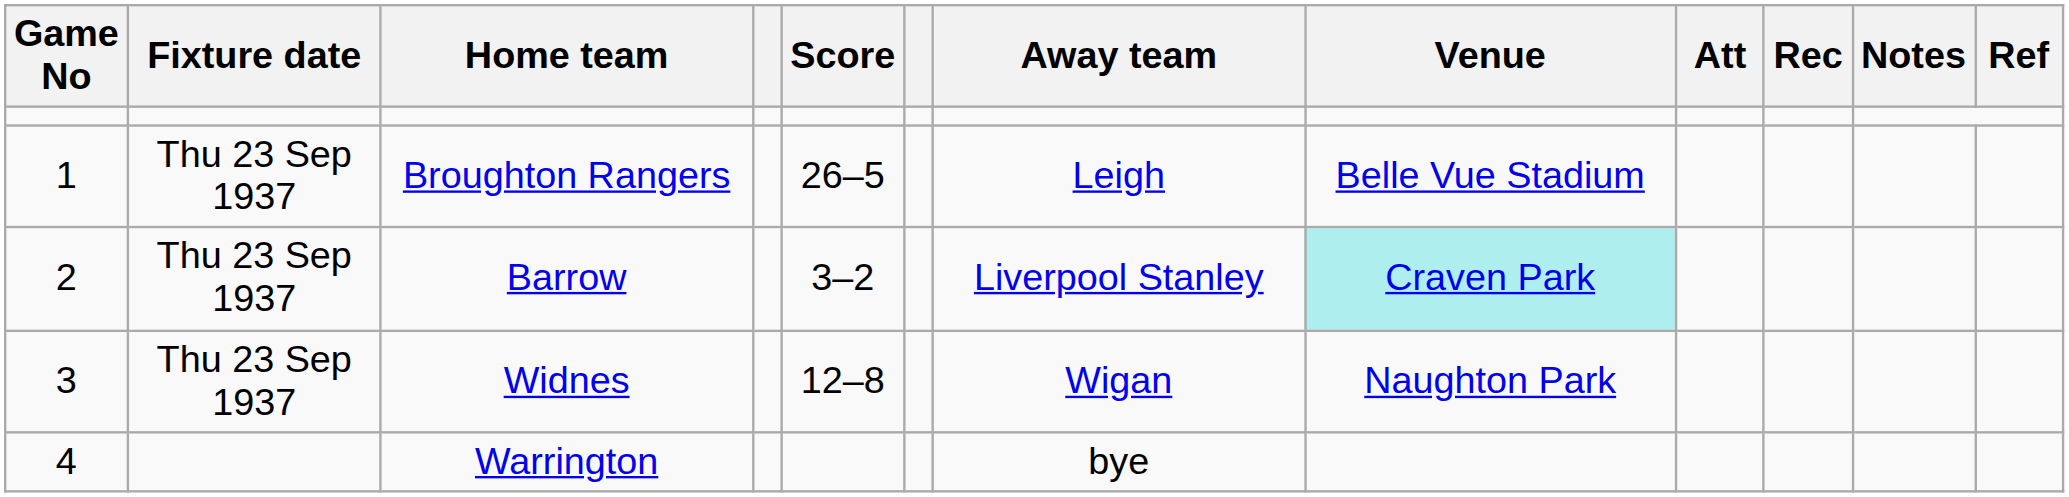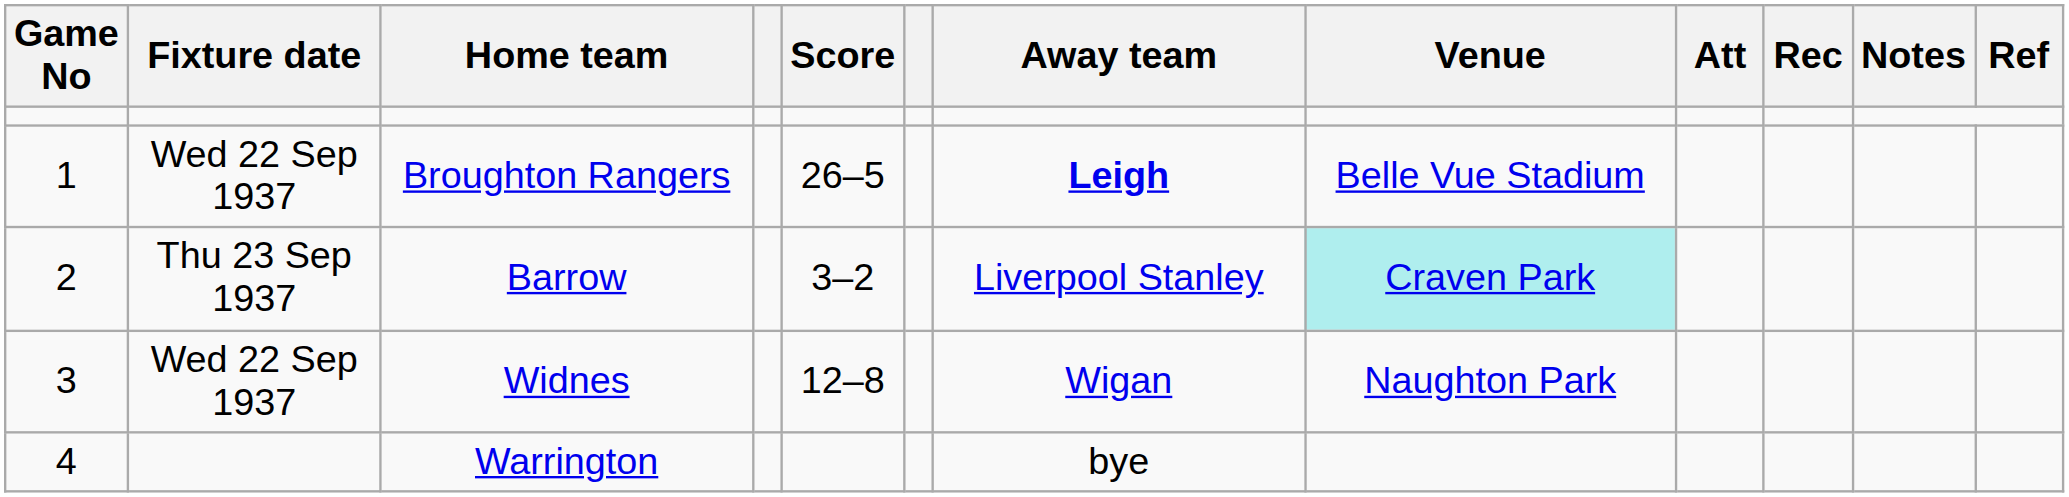Broughton Rangers | Fixture date: Thu 23 Sep 1937 -> Wed 22 Sep 1937
Broughton Rangers | Away team: normal -> bold
Widnes | Fixture date: Thu 23 Sep 1937 -> Wed 22 Sep 1937
